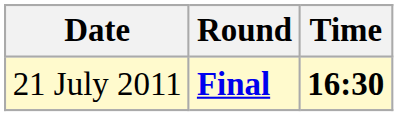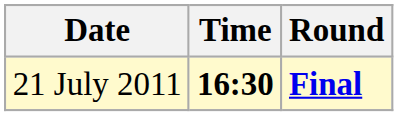columns swapped: Time <-> Round
